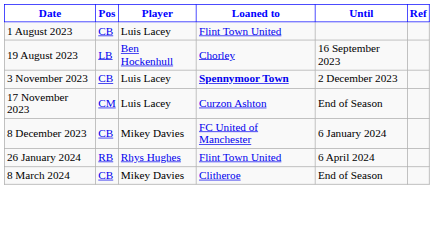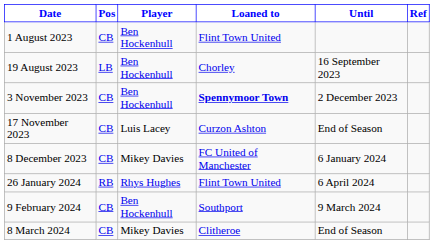1 August 2023 | Player: Luis Lacey -> Ben Hockenhull
3 November 2023 | Player: Luis Lacey -> Ben Hockenhull
17 November 2023 | Pos: CM -> CB
+ row: 9 February 2024 | CB | Ben Hockenhull | Southport | 9 March 2024
